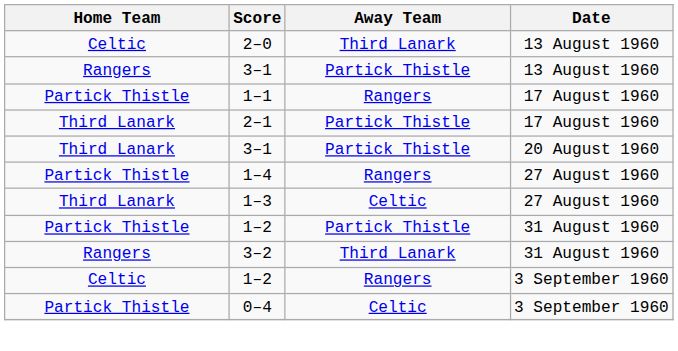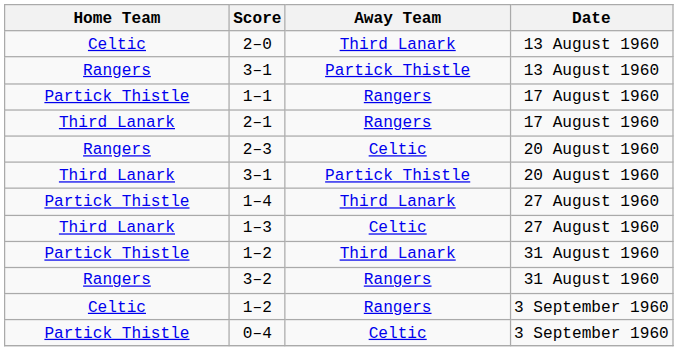2–1 | Away Team: Partick Thistle -> Rangers
+ row: Rangers | 2–3 | Celtic | 20 August 1960
1–4 | Away Team: Rangers -> Third Lanark
1–2 / 31 August 1960 | Away Team: Partick Thistle -> Third Lanark
3–2 | Away Team: Third Lanark -> Rangers
